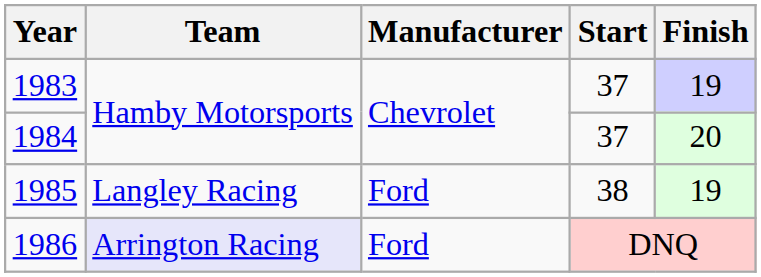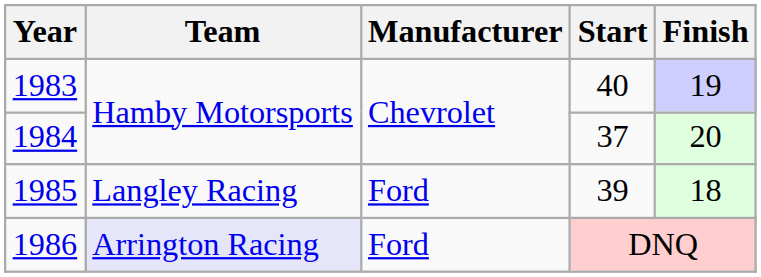1983 | Start: 37 -> 40
1985 | Start: 38 -> 39
1985 | Finish: 19 -> 18
